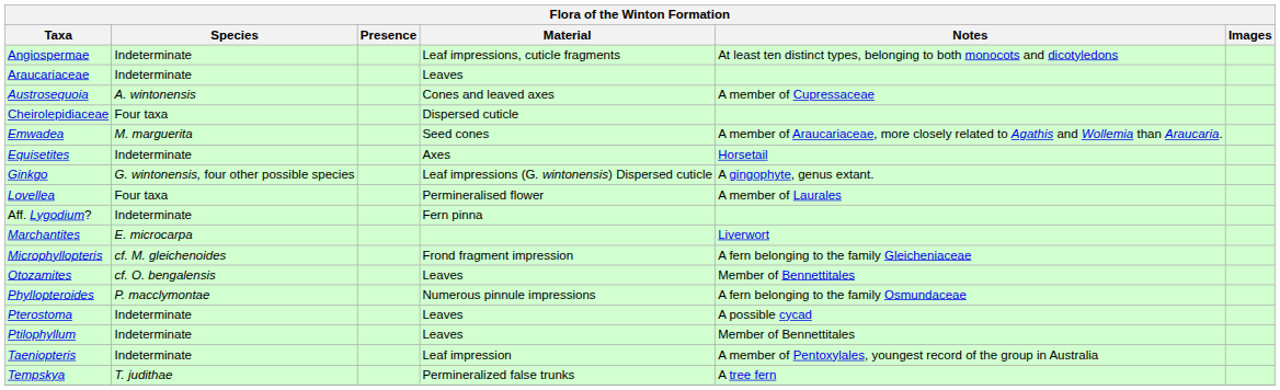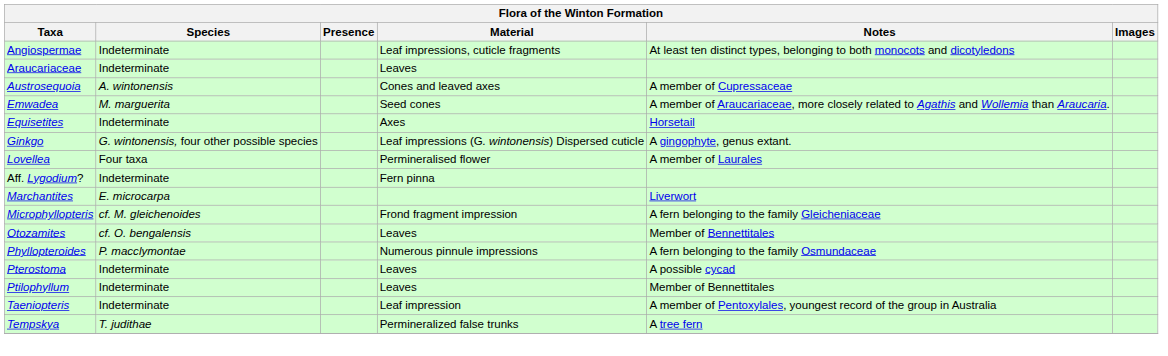- row: Cheirolepidiaceae | Four taxa | Dispersed cuticle
